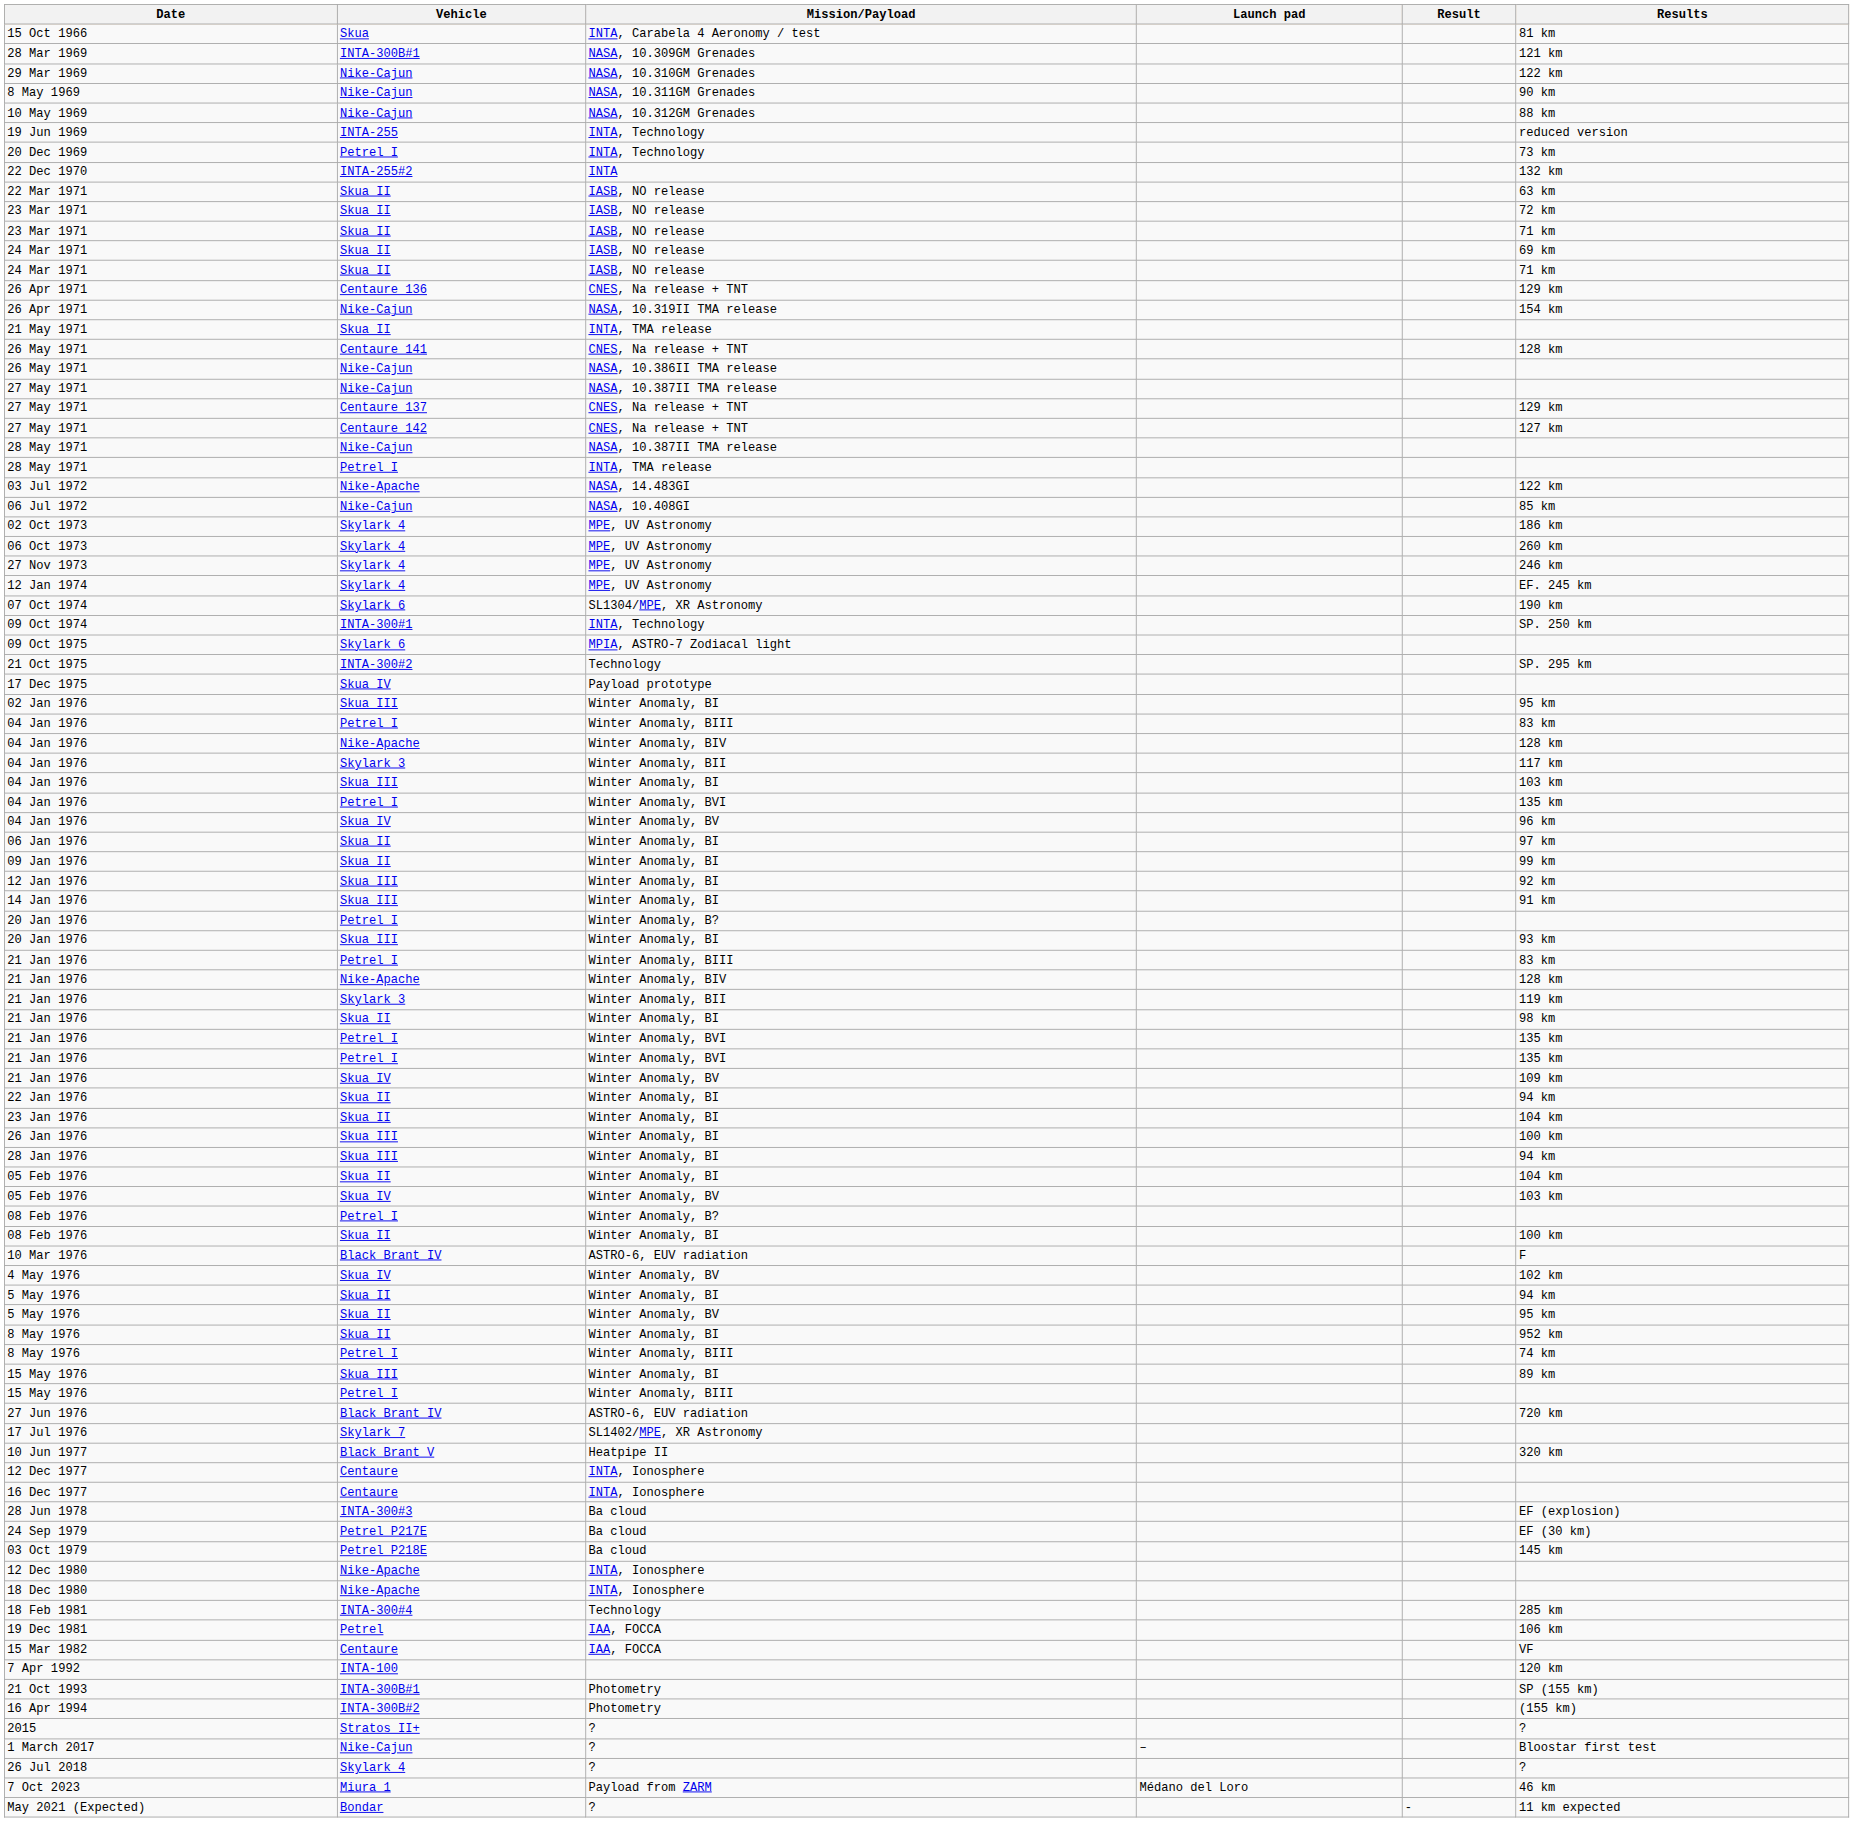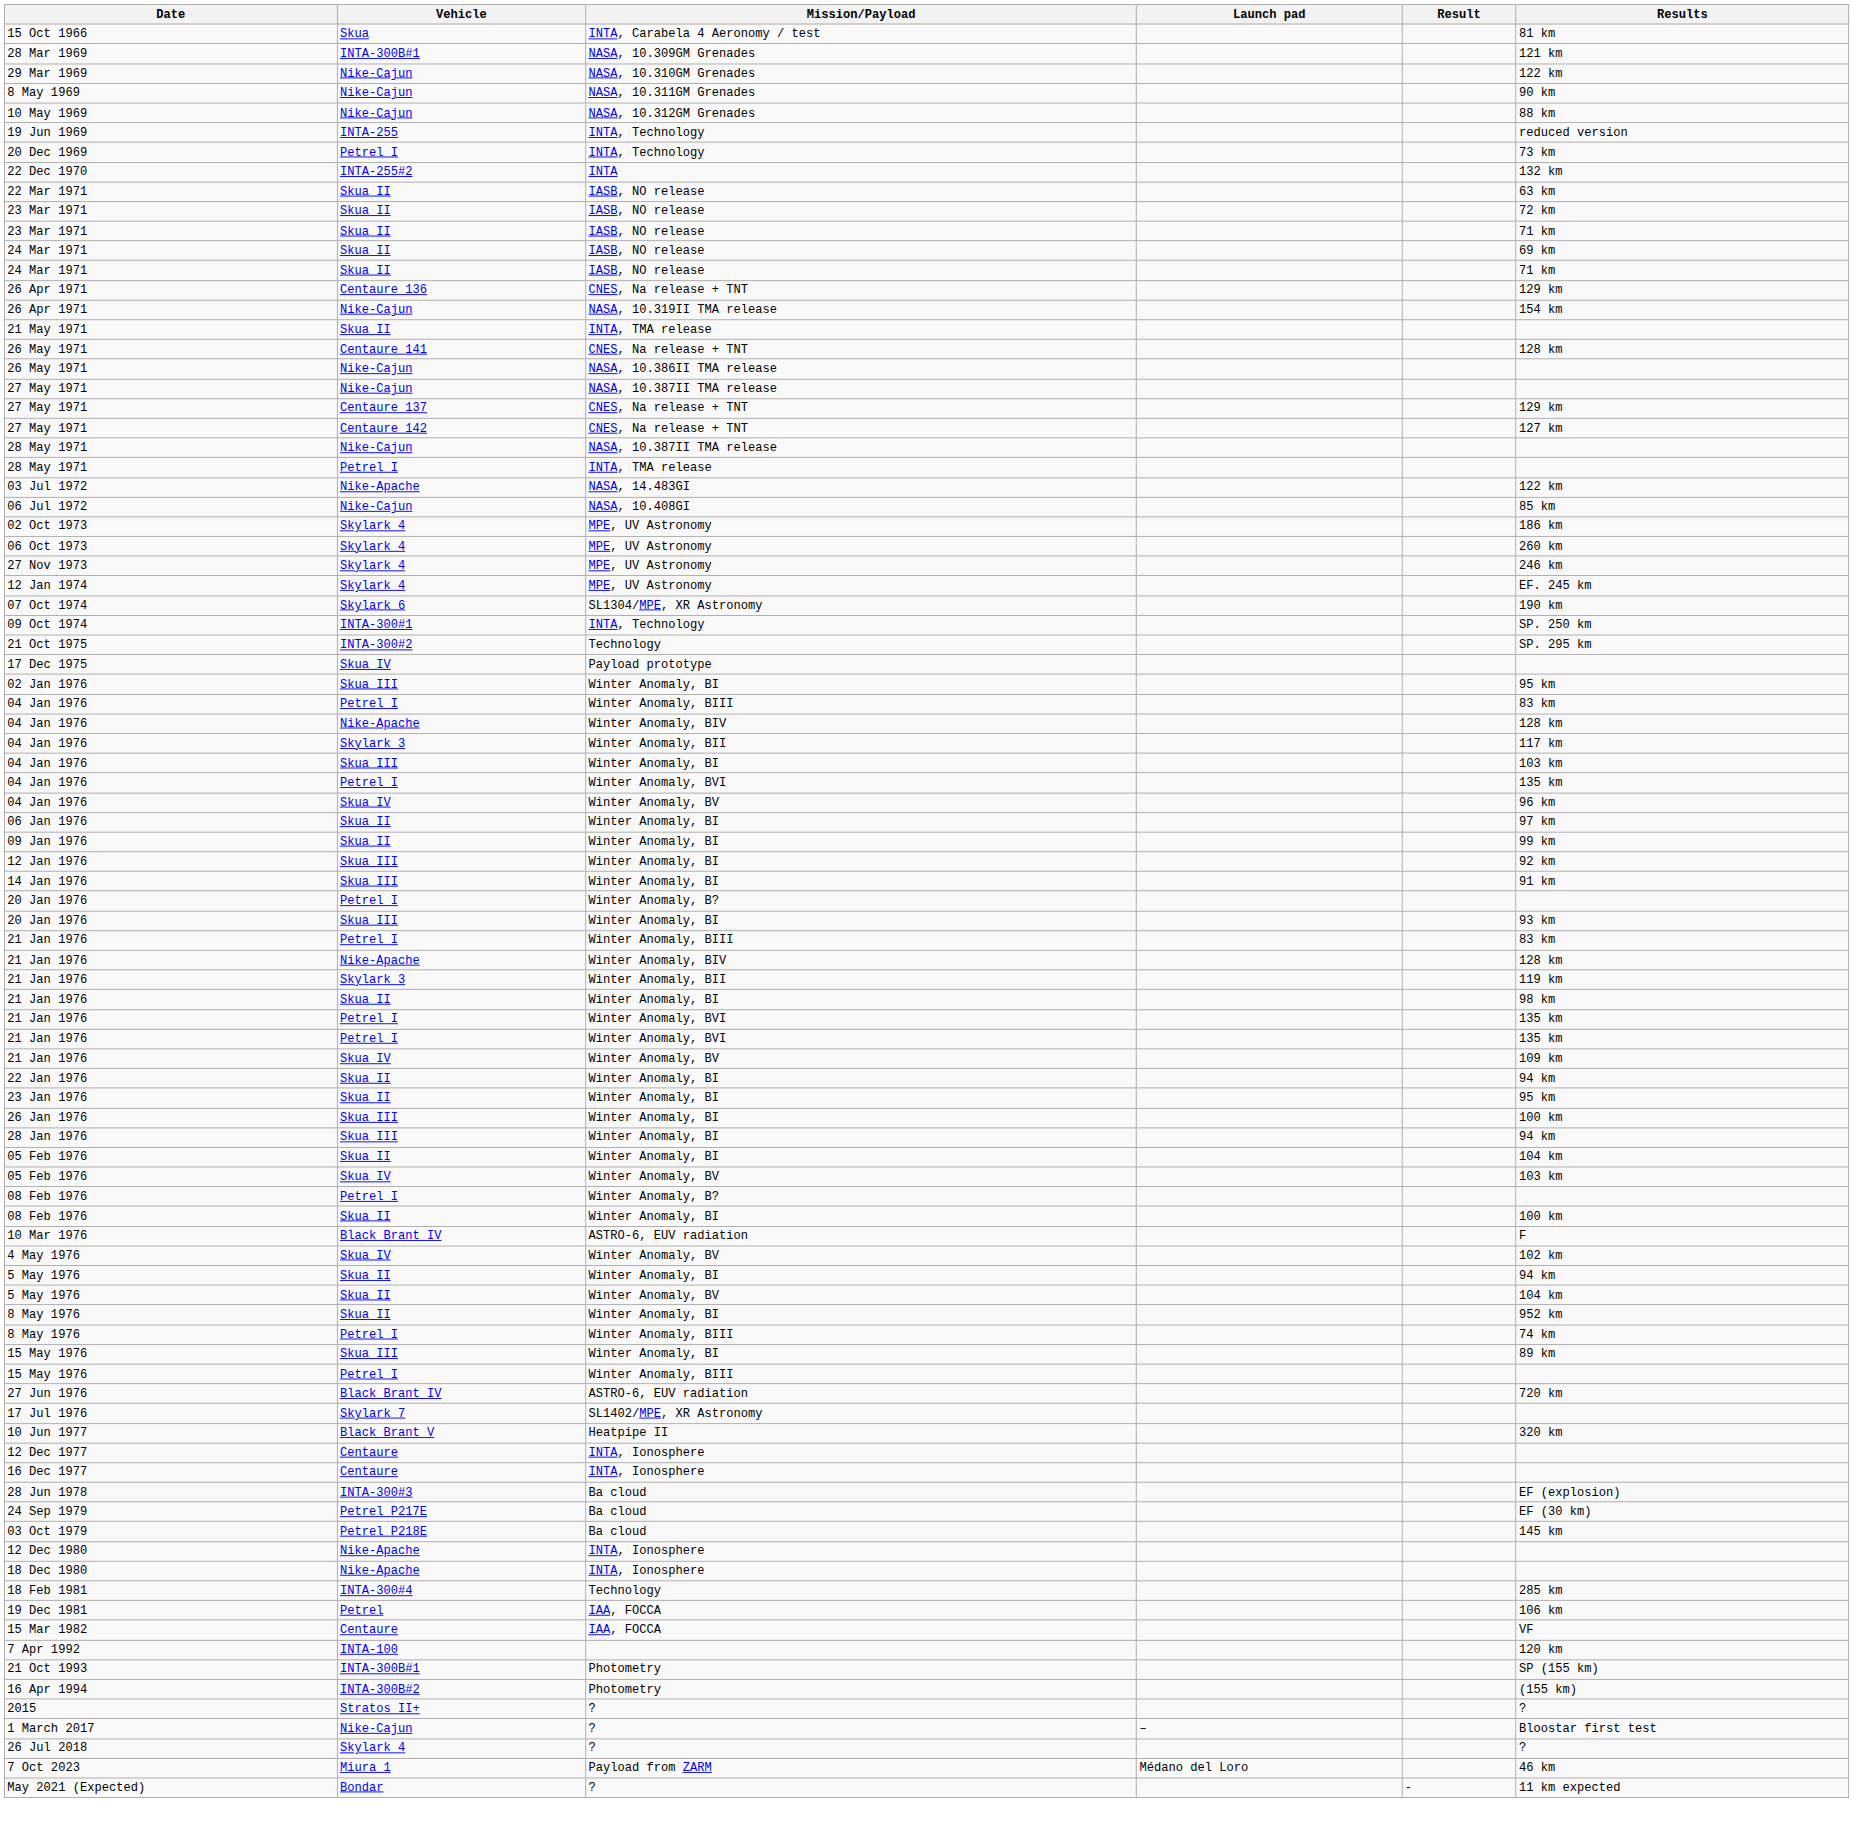- row: 09 Oct 1975 | Skylark 6 | MPIA, ASTRO-7 Zodiacal light
23 Jan 1976 | Results: 104 km -> 95 km
5 May 1976 / Winter Anomaly, BV | Results: 95 km -> 104 km
